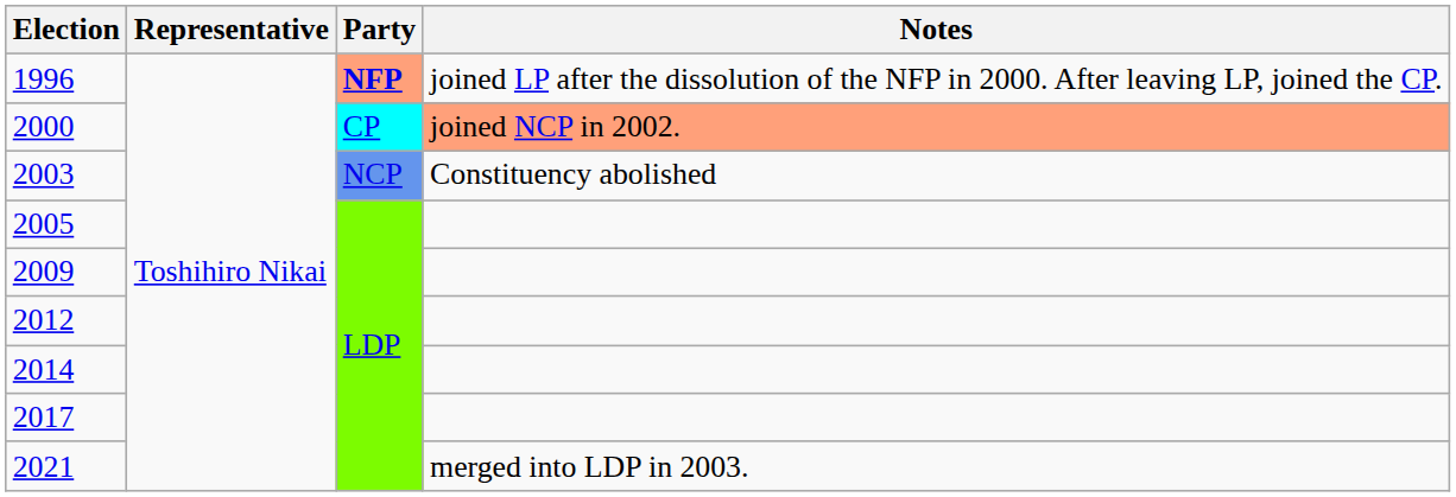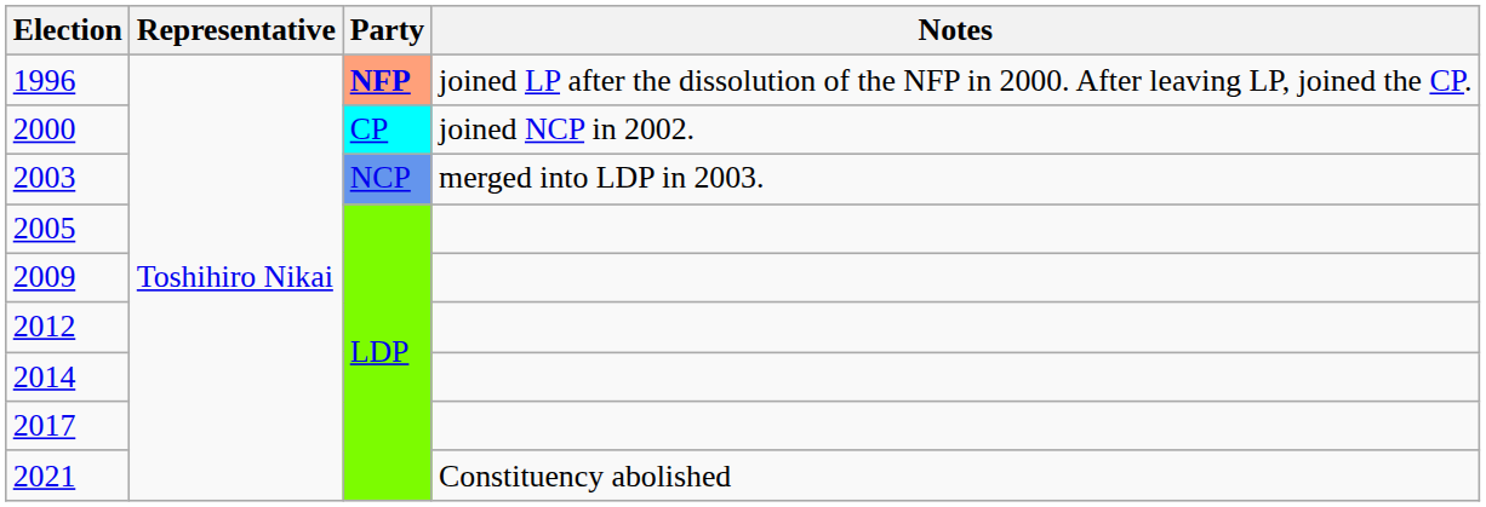2000 | Notes: lightsalmon background -> no background
2003 | Notes: Constituency abolished -> merged into LDP in 2003.
2021 | Notes: merged into LDP in 2003. -> Constituency abolished
